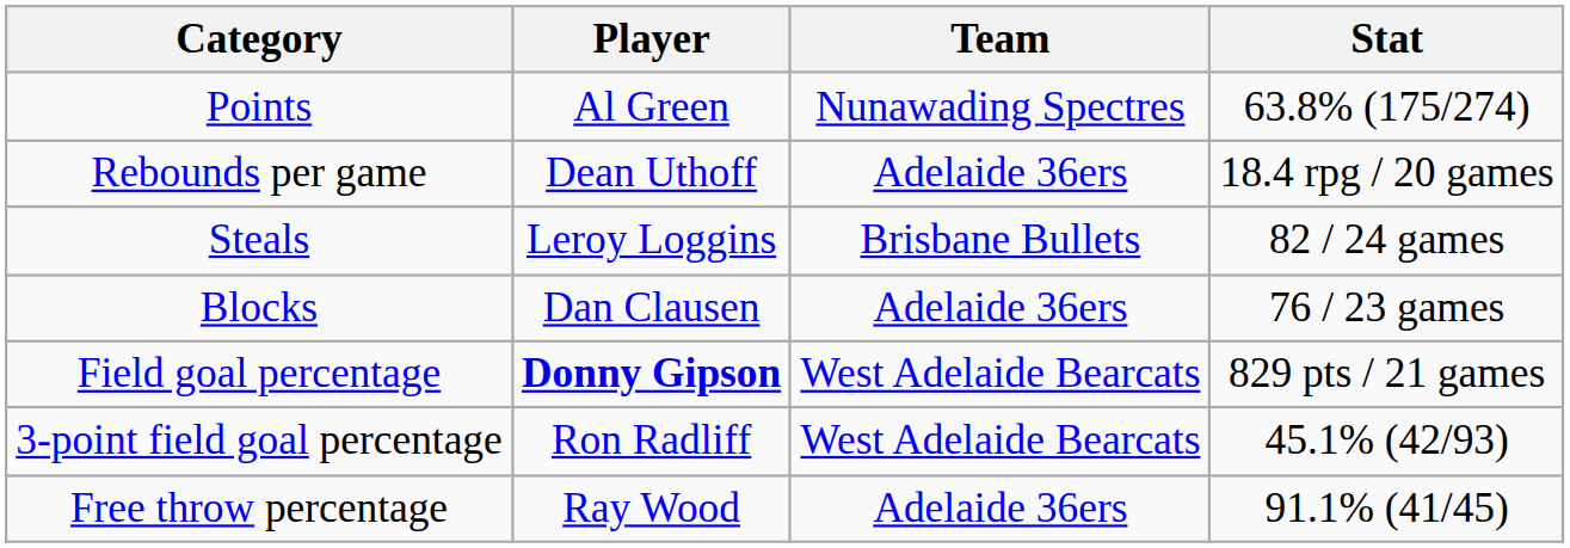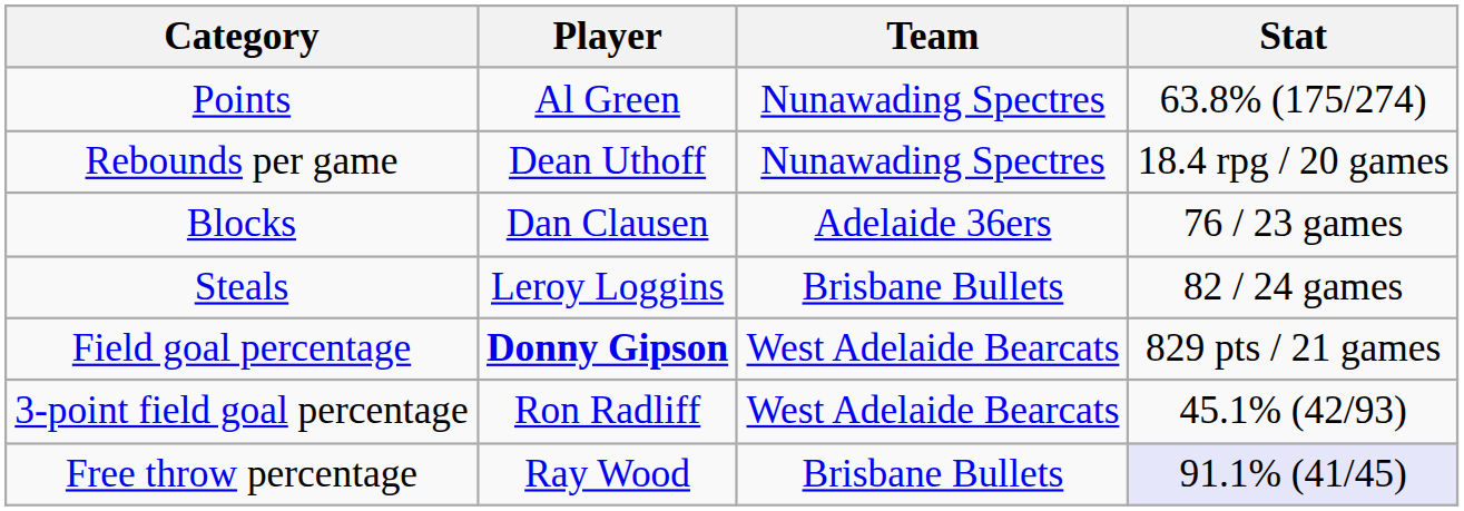Rebounds per game | Team: Adelaide 36ers -> Nunawading Spectres
rows swapped: Steals <-> Blocks
Free throw percentage | Team: Adelaide 36ers -> Brisbane Bullets
Free throw percentage | Stat: no background -> lavender background
